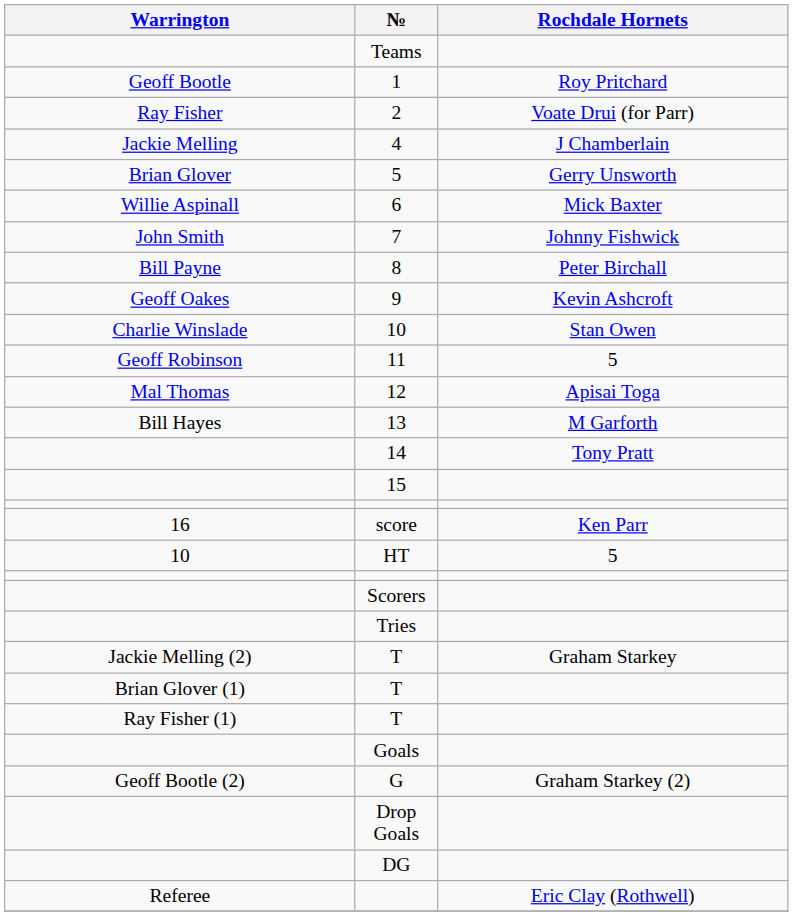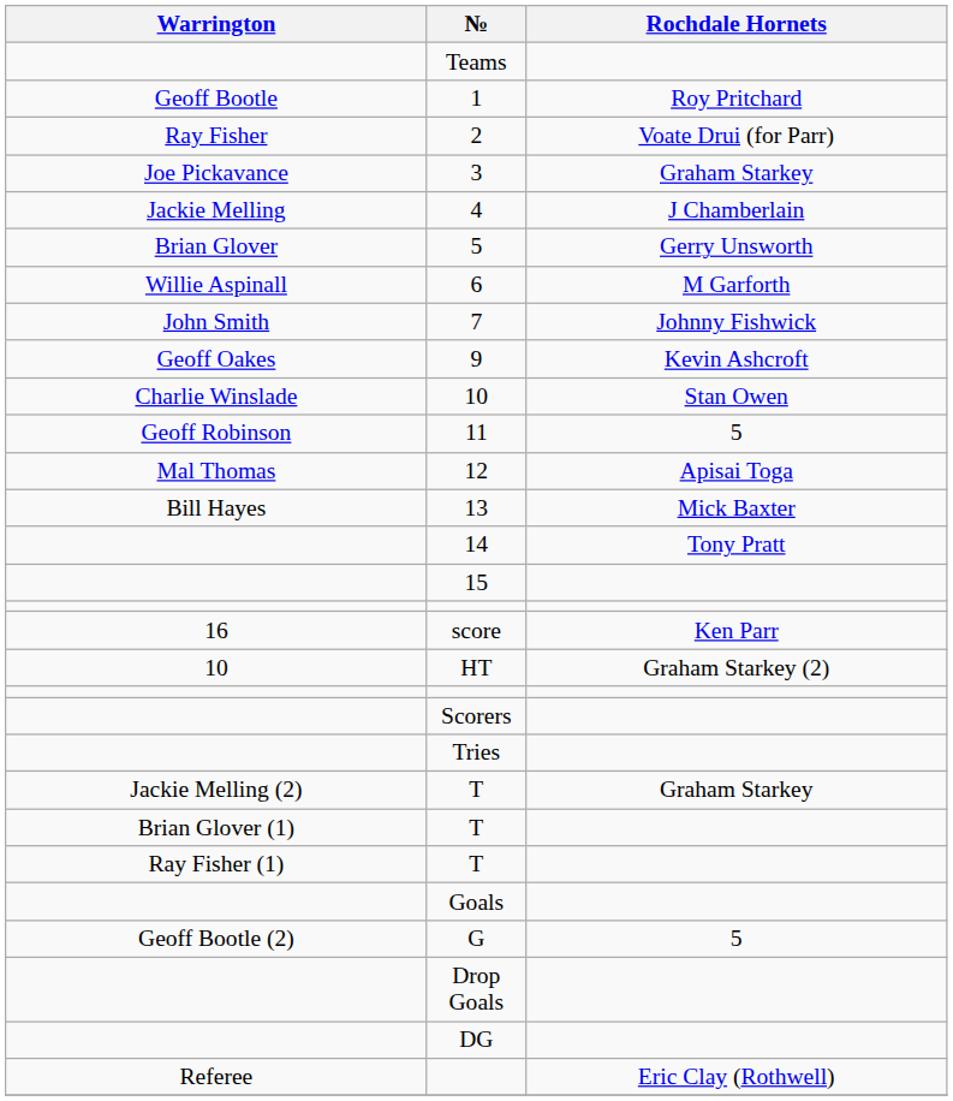+ row: Joe Pickavance | 3 | Graham Starkey
6 | Rochdale Hornets: Mick Baxter -> M Garforth
- row: Bill Payne | 8 | Peter Birchall
13 | Rochdale Hornets: M Garforth -> Mick Baxter
HT | Rochdale Hornets: 5 -> Graham Starkey (2)
G | Rochdale Hornets: Graham Starkey (2) -> 5
